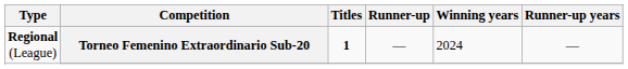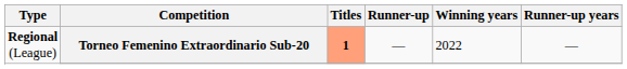Torneo Femenino Extraordinario Sub-20 | Titles: no background -> lightsalmon background
Torneo Femenino Extraordinario Sub-20 | Winning years: 2024 -> 2022
